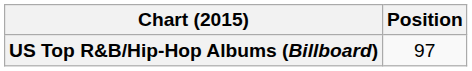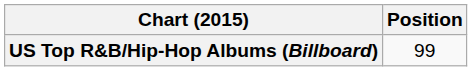US Top R&B/Hip-Hop Albums (Billboard) | Position: 97 -> 99
